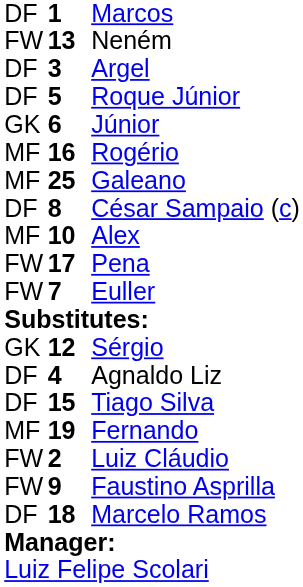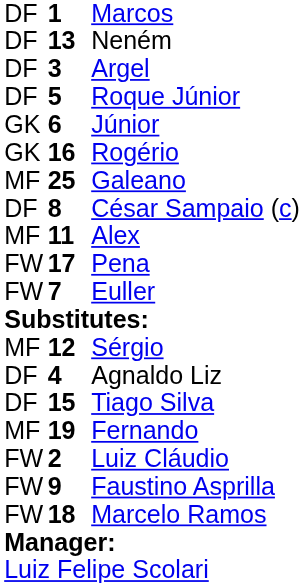Neném | column 1: FW -> DF
Rogério | column 1: MF -> GK
Alex | column 2: 10 -> 11
Sérgio | column 1: GK -> MF
Marcelo Ramos | column 1: DF -> FW
